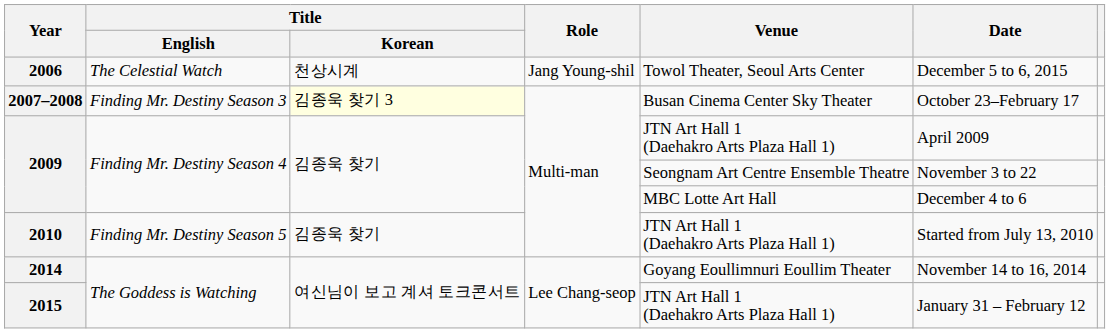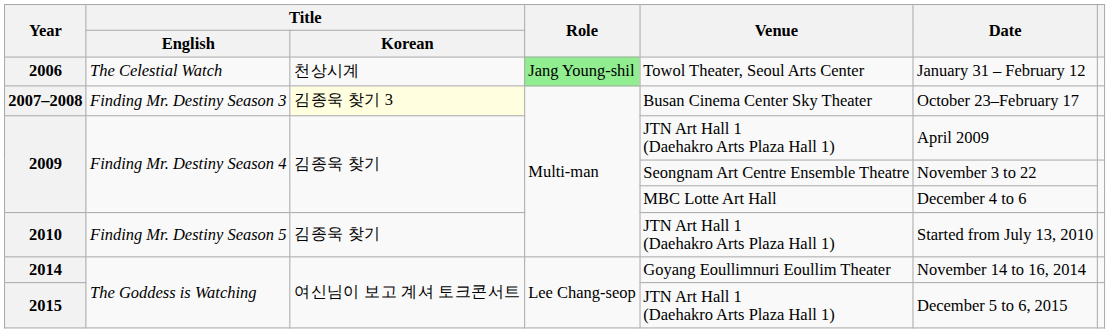2006 | Role: no background -> lightgreen background
2006 | Date: December 5 to 6, 2015 -> January 31 – February 12
2015 | Date: January 31 – February 12 -> December 5 to 6, 2015
